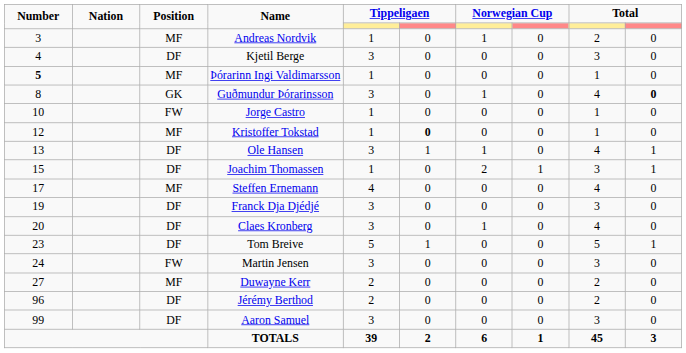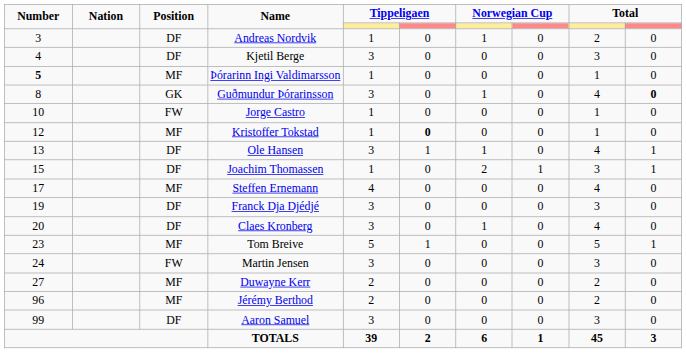Andreas Nordvik | Position: MF -> DF
Tom Breive | Position: DF -> MF
Jérémy Berthod | Position: DF -> MF
